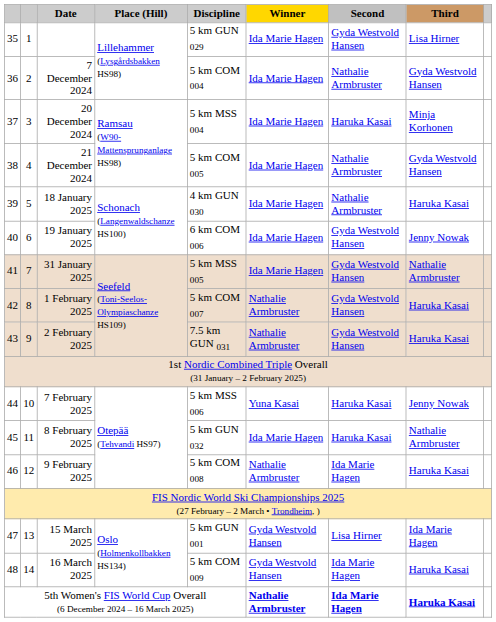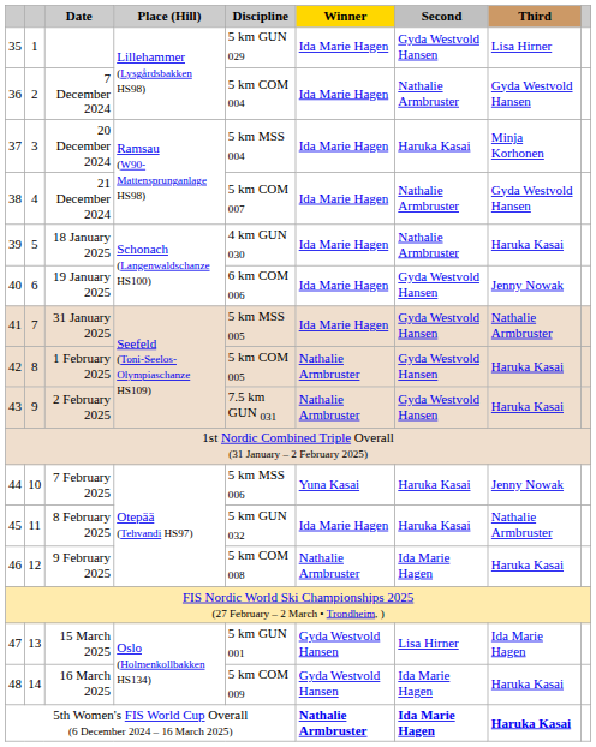21 December 2024 | Discipline: 5 km COM 005 -> 5 km COM 007
1 February 2025 | Discipline: 5 km COM 007 -> 5 km COM 005
